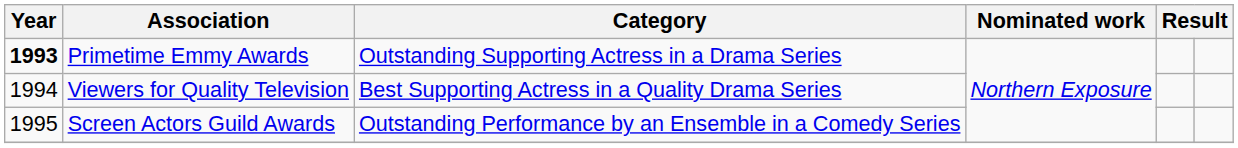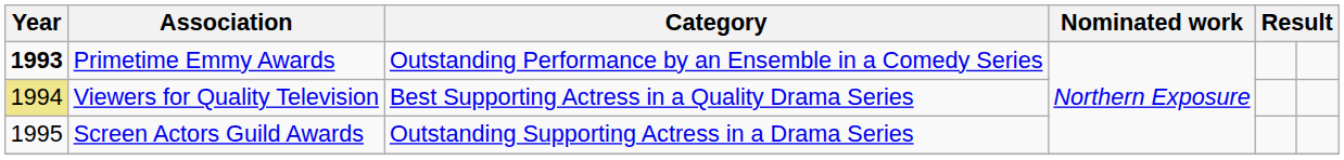Primetime Emmy Awards | Category: Outstanding Supporting Actress in a Drama Series -> Outstanding Performance by an Ensemble in a Comedy Series
Viewers for Quality Television | Year: no background -> khaki background
Screen Actors Guild Awards | Category: Outstanding Performance by an Ensemble in a Comedy Series -> Outstanding Supporting Actress in a Drama Series
